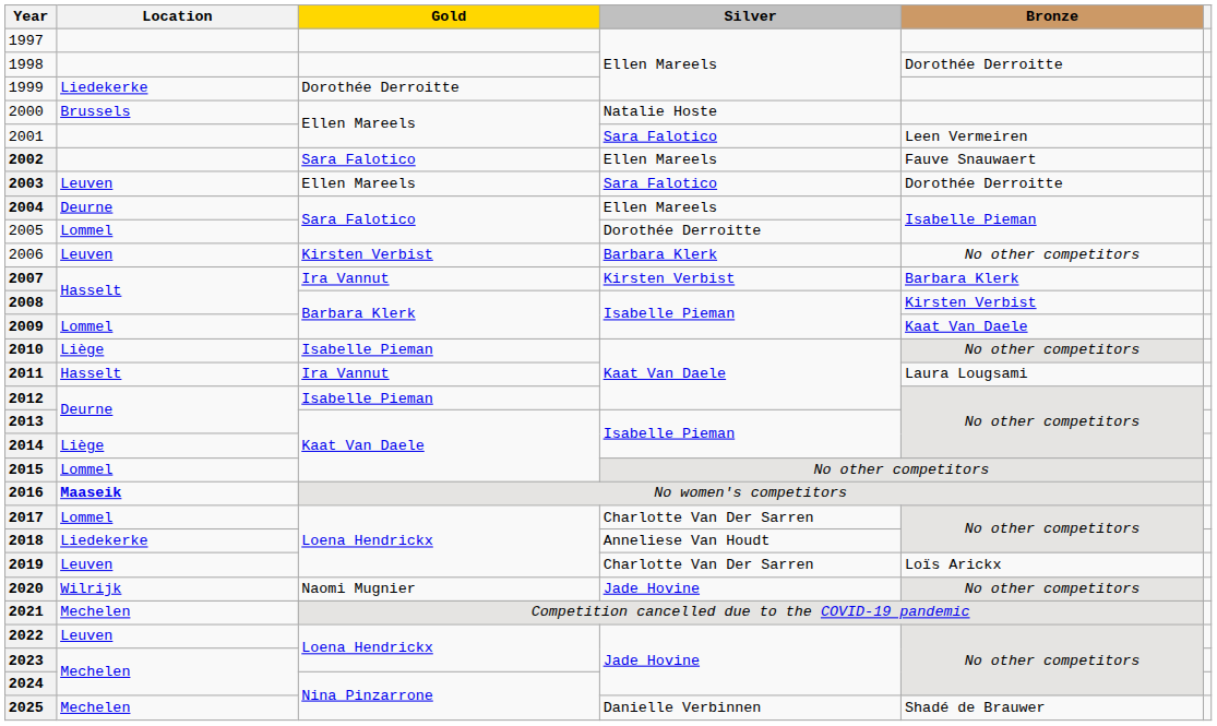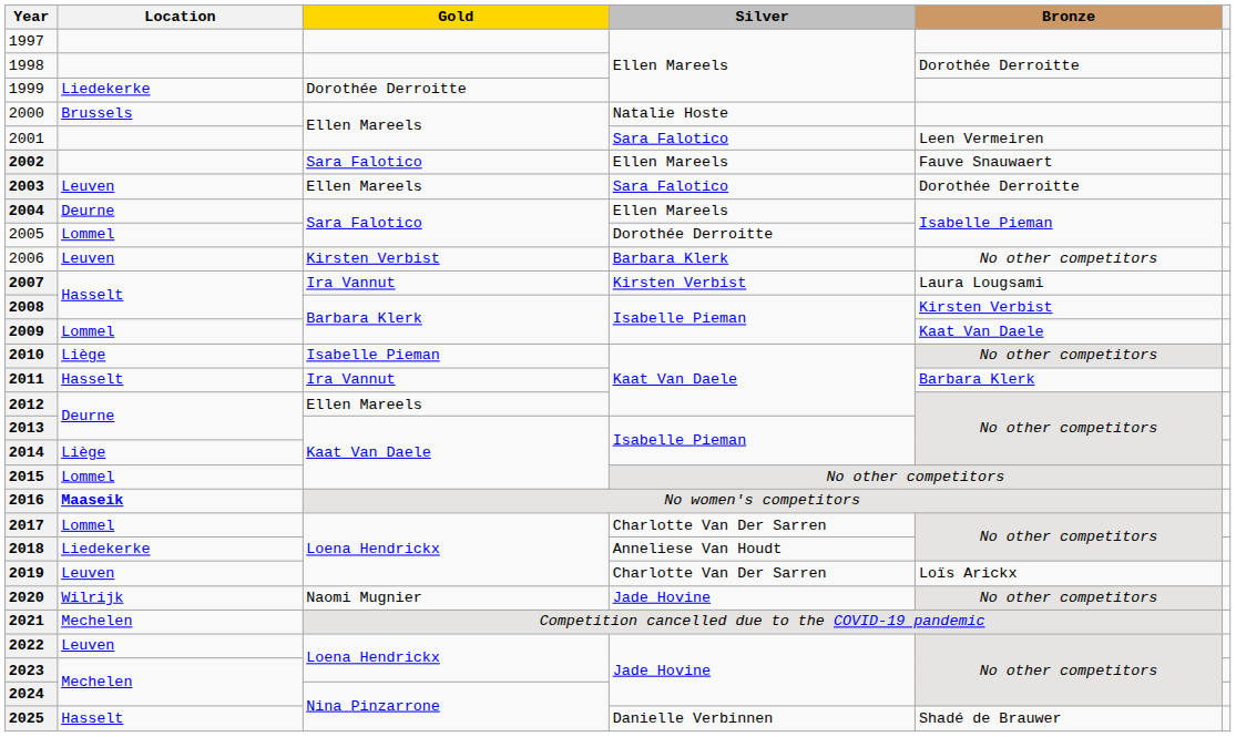2007 | Bronze: Barbara Klerk -> Laura Lougsami
2011 | Bronze: Laura Lougsami -> Barbara Klerk
2012 | Gold: Isabelle Pieman -> Ellen Mareels
2025 | Location: Mechelen -> Hasselt
